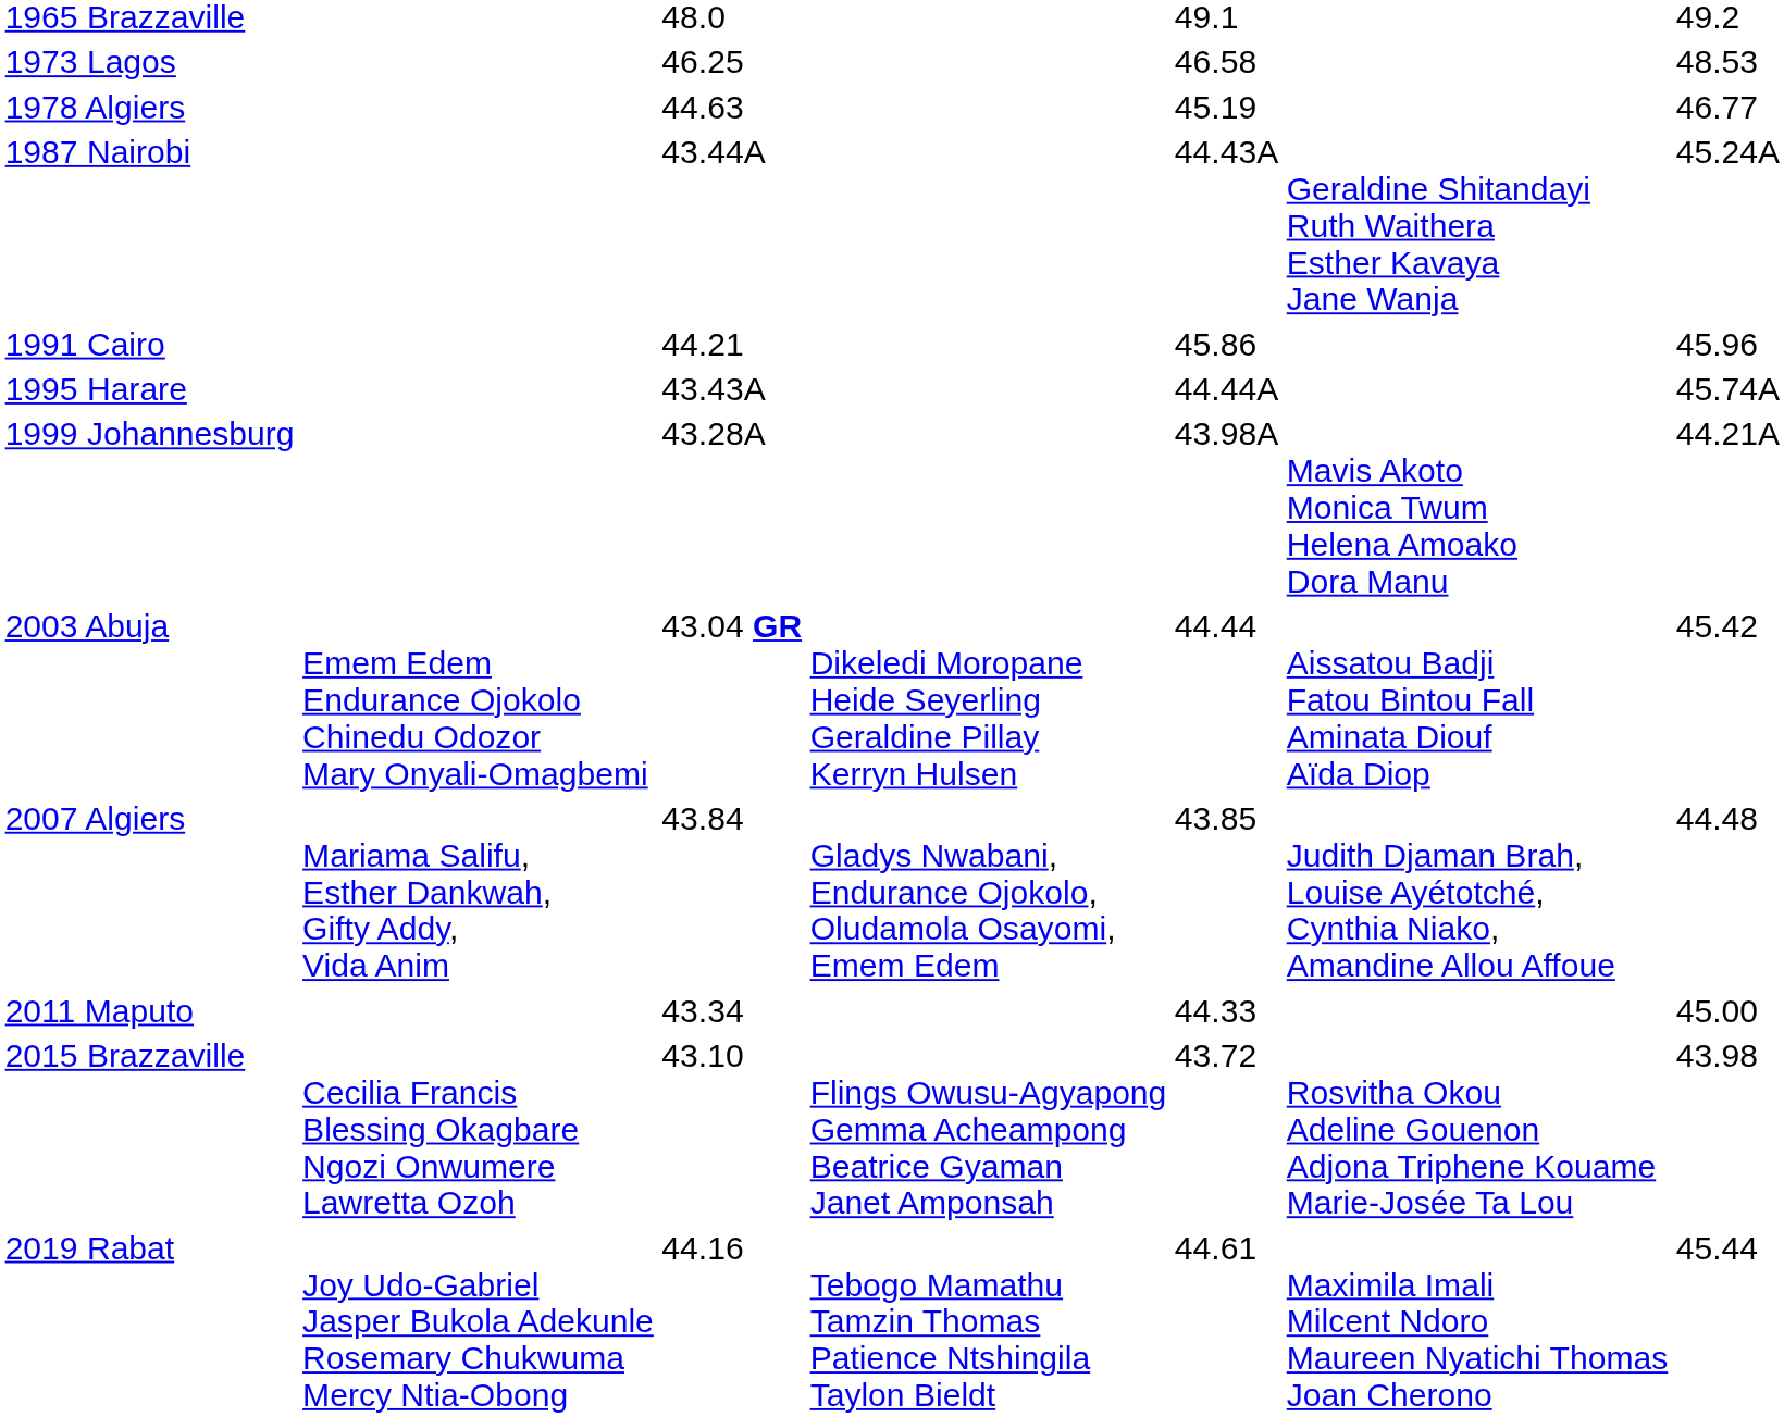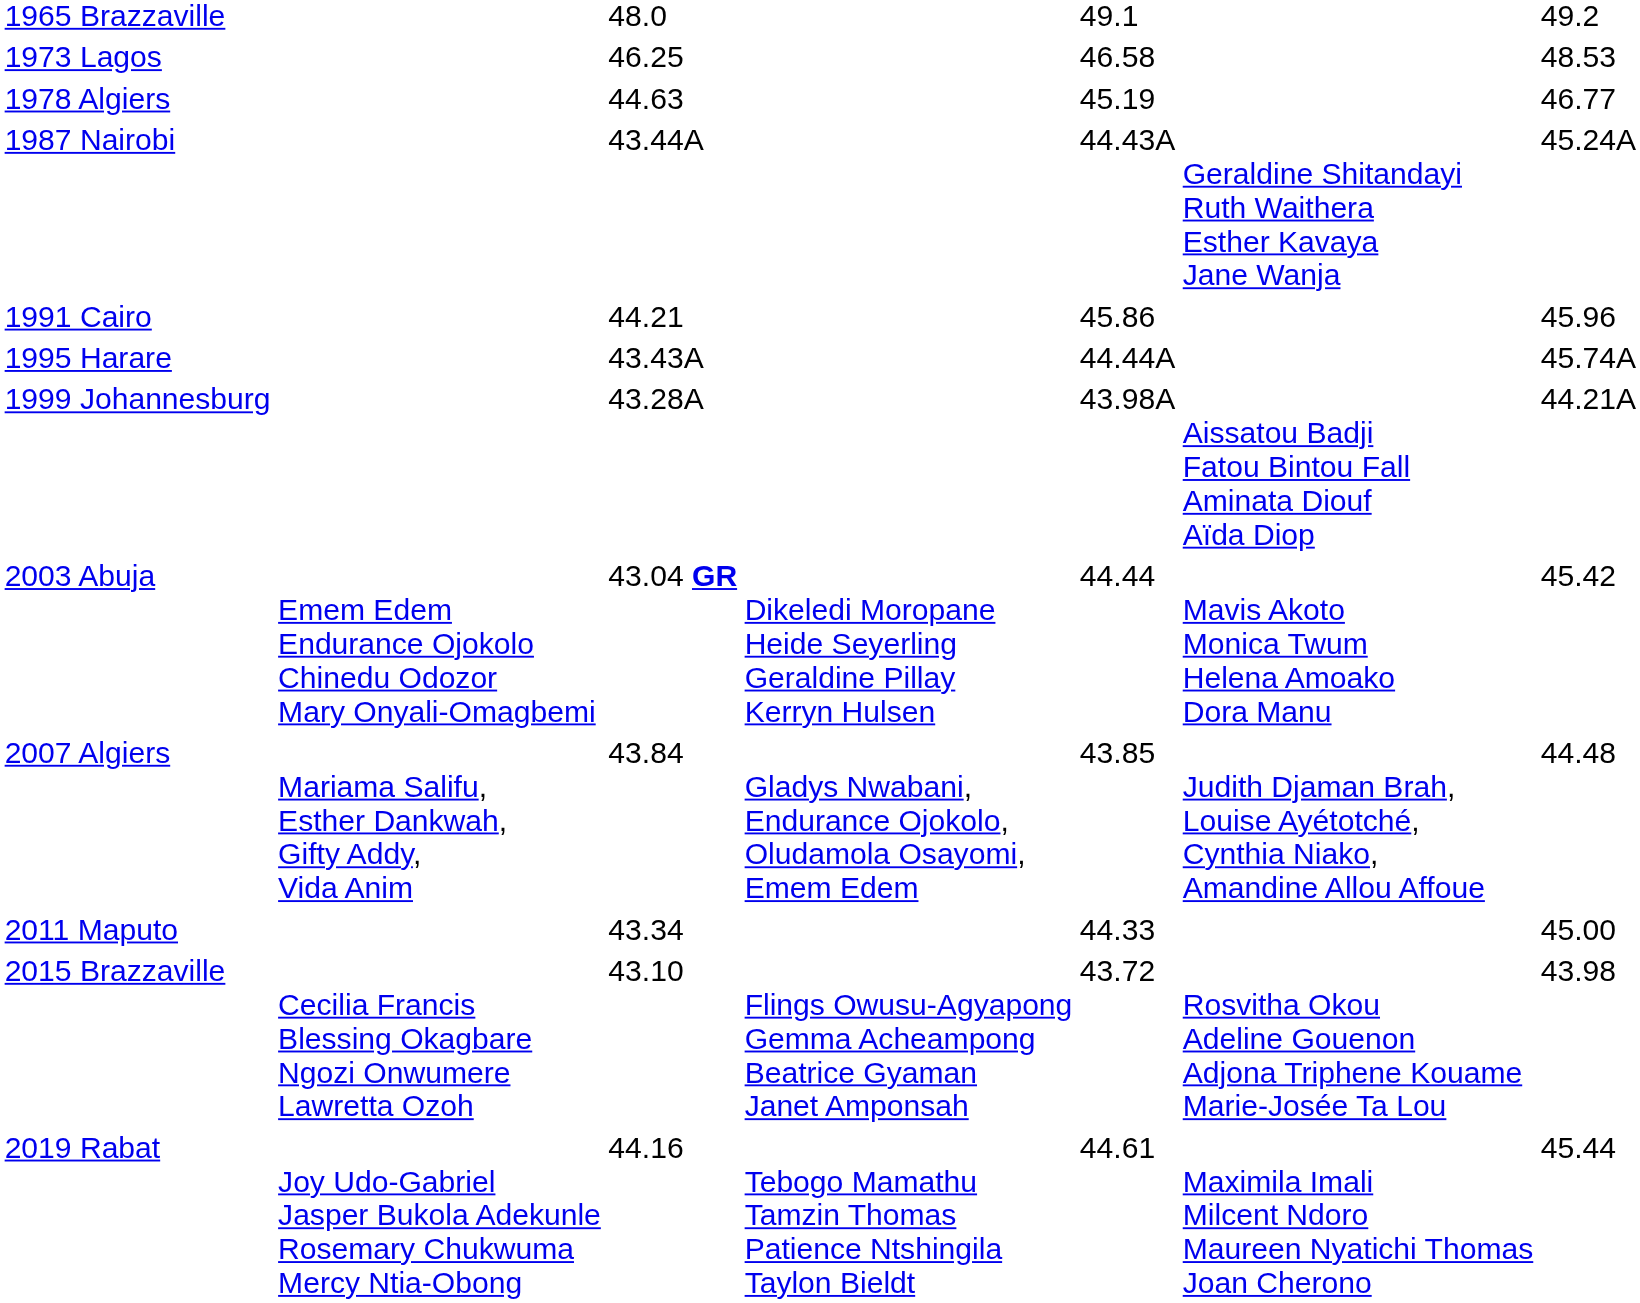1999 Johannesburg | column 6: Mavis Akoto Monica Twum Helena Amoako Dora Manu -> Aissatou Badji Fatou Bintou Fall Aminata Diouf Aïda Diop
2003 Abuja | column 6: Aissatou Badji Fatou Bintou Fall Aminata Diouf Aïda Diop -> Mavis Akoto Monica Twum Helena Amoako Dora Manu
